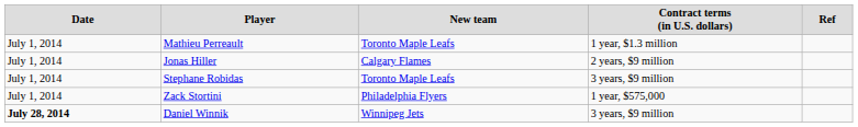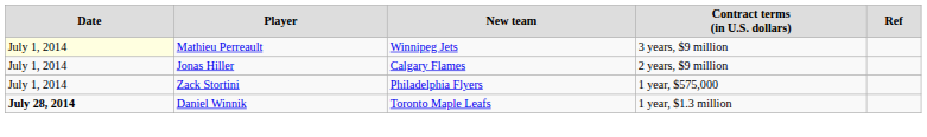Mathieu Perreault | column 1: no background -> lightyellow background
Mathieu Perreault | column 3: Toronto Maple Leafs -> Winnipeg Jets
Mathieu Perreault | column 4: 1 year, $1.3 million -> 3 years, $9 million
- row: July 1, 2014 | Stephane Robidas | Toronto Maple Leafs | 3 years, $9 million
Daniel Winnik | column 3: Winnipeg Jets -> Toronto Maple Leafs
Daniel Winnik | column 4: 3 years, $9 million -> 1 year, $1.3 million
